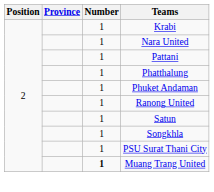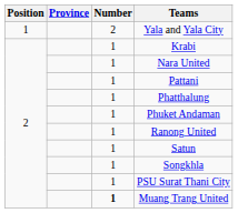+ row: 1 | 2 | Yala and Yala City
